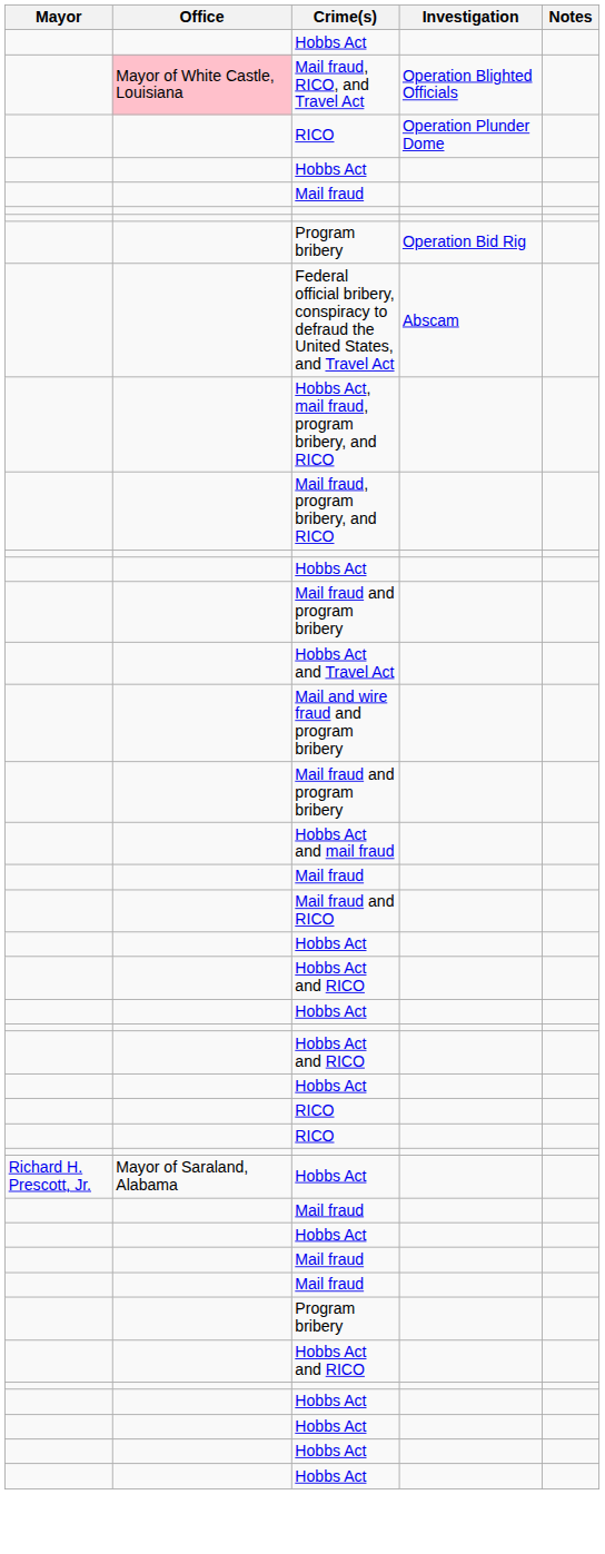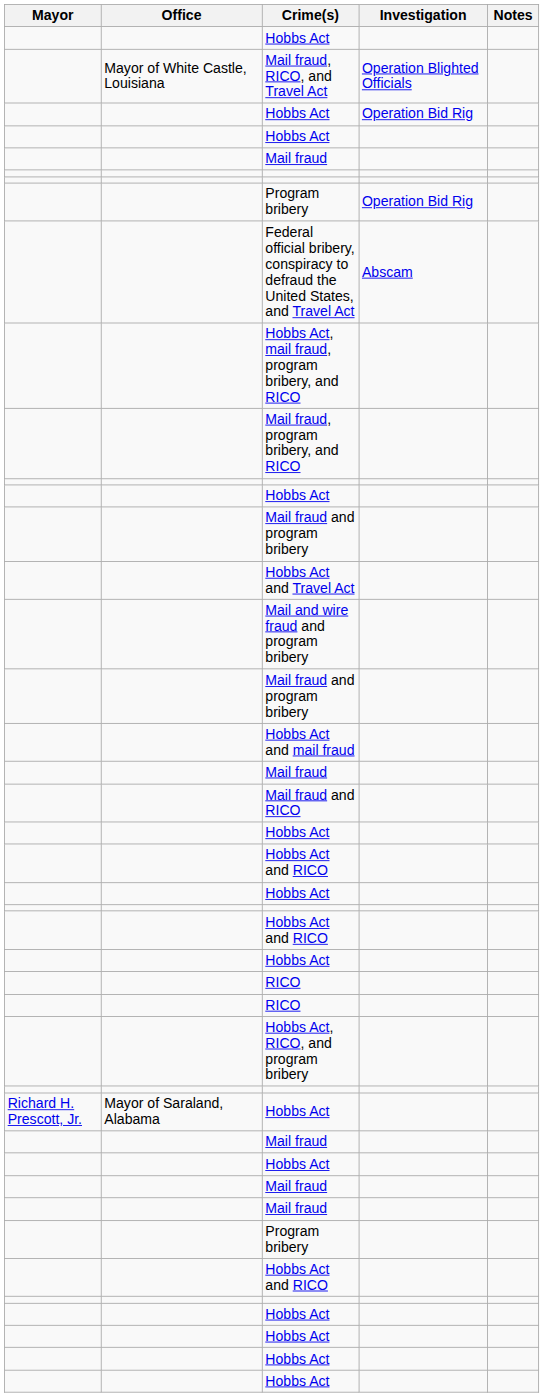Mail fraud, RICO, and Travel Act | Office: pink background -> no background
+ row: Hobbs Act | Operation Bid Rig
- row: RICO | Operation Plunder Dome
+ row: Hobbs Act, RICO, and program bribery
